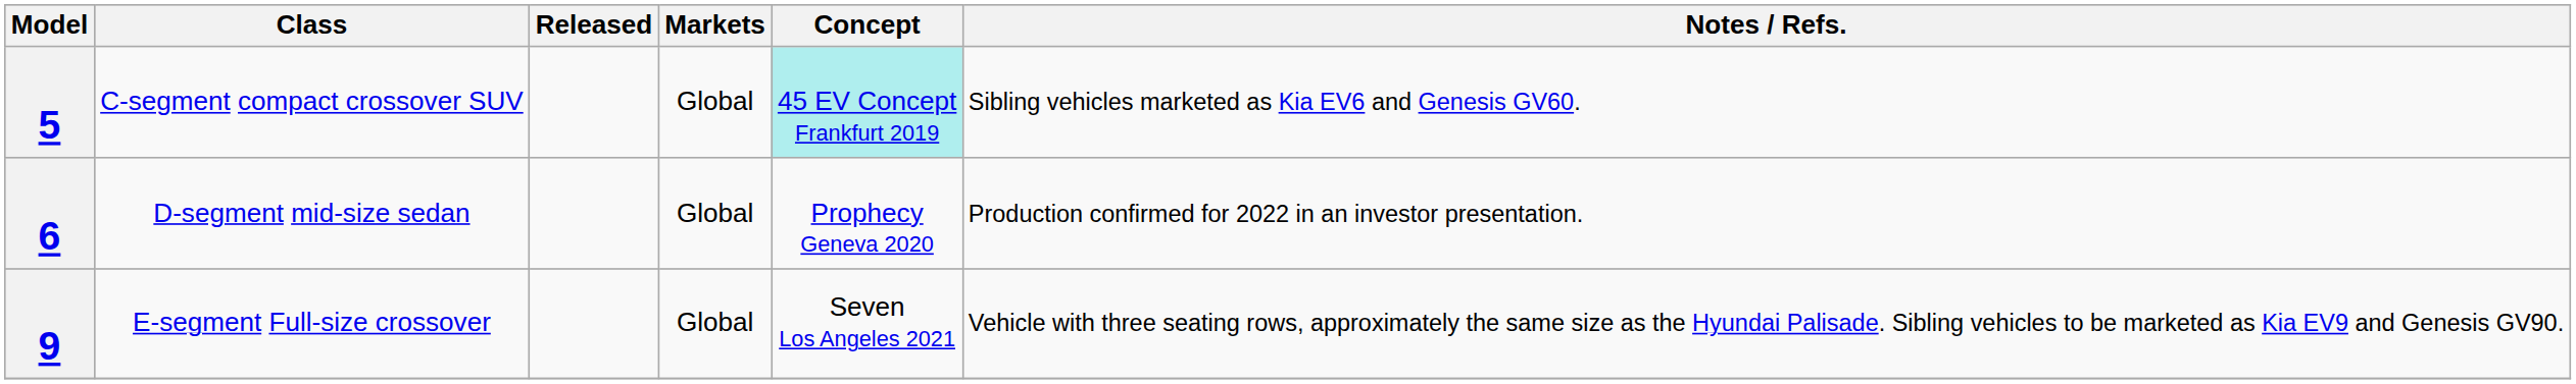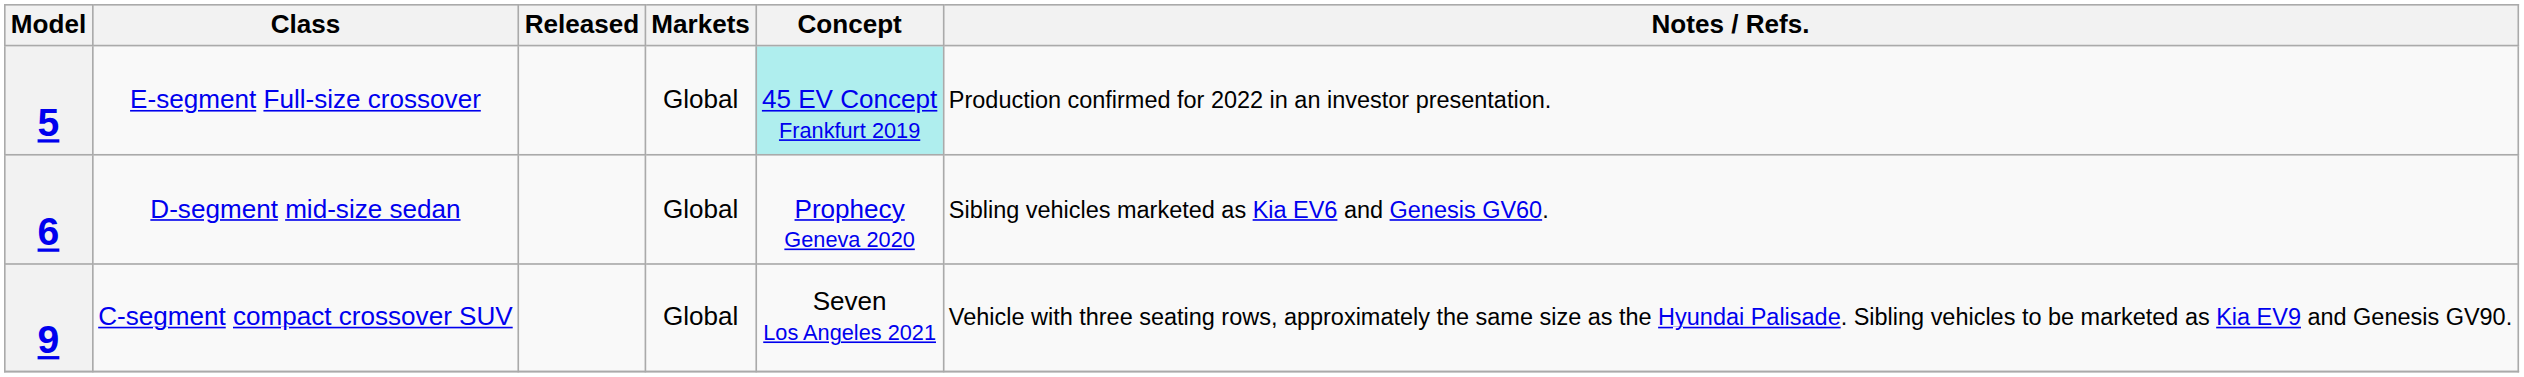5 | Class: C-segment compact crossover SUV -> E-segment Full-size crossover
5 | Notes / Refs.: Sibling vehicles marketed as Kia EV6 and Genesis GV60. -> Production confirmed for 2022 in an investor presentation.
6 | Notes / Refs.: Production confirmed for 2022 in an investor presentation. -> Sibling vehicles marketed as Kia EV6 and Genesis GV60.
9 | Class: E-segment Full-size crossover -> C-segment compact crossover SUV
